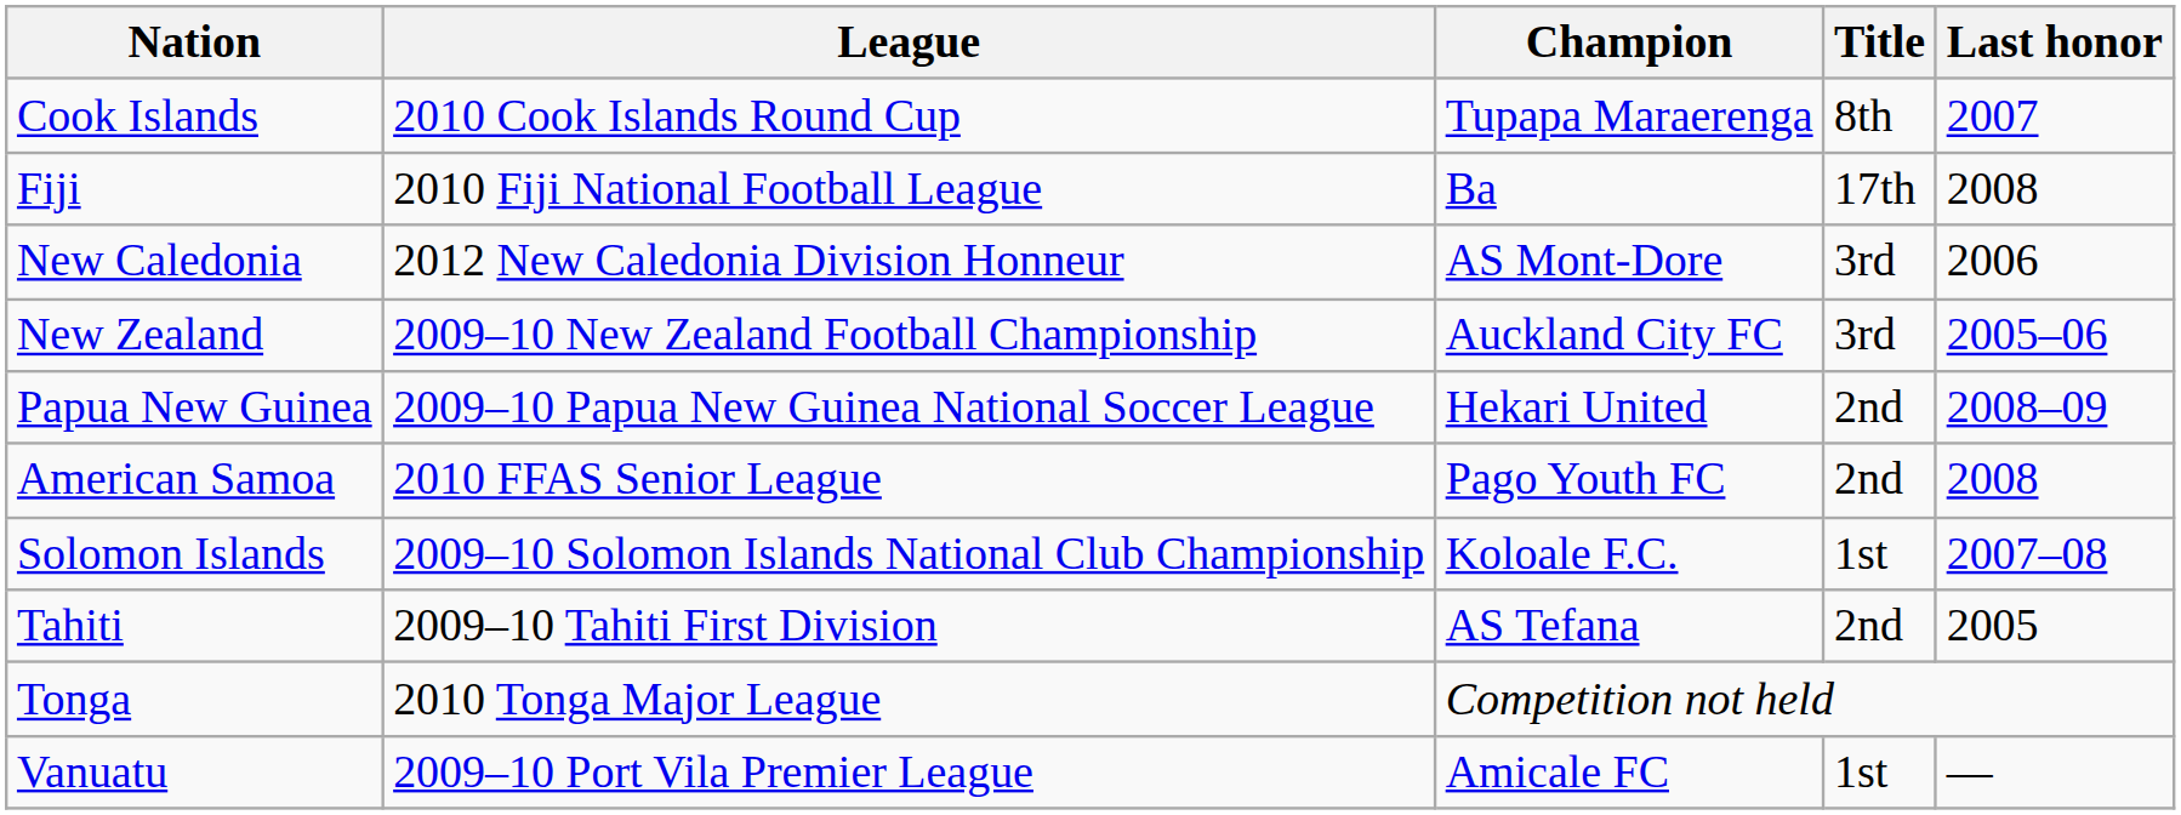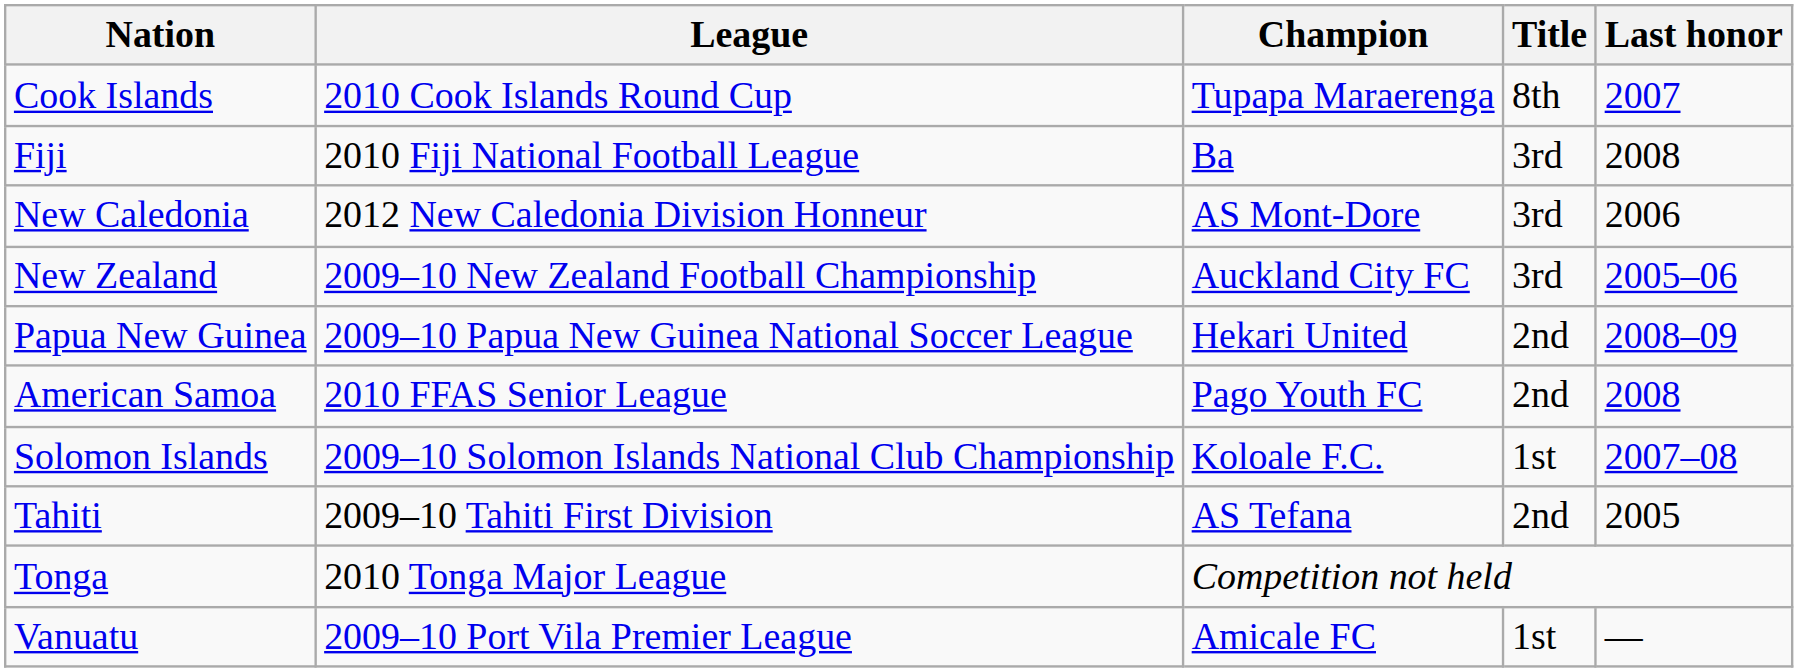Fiji | Title: 17th -> 3rd
